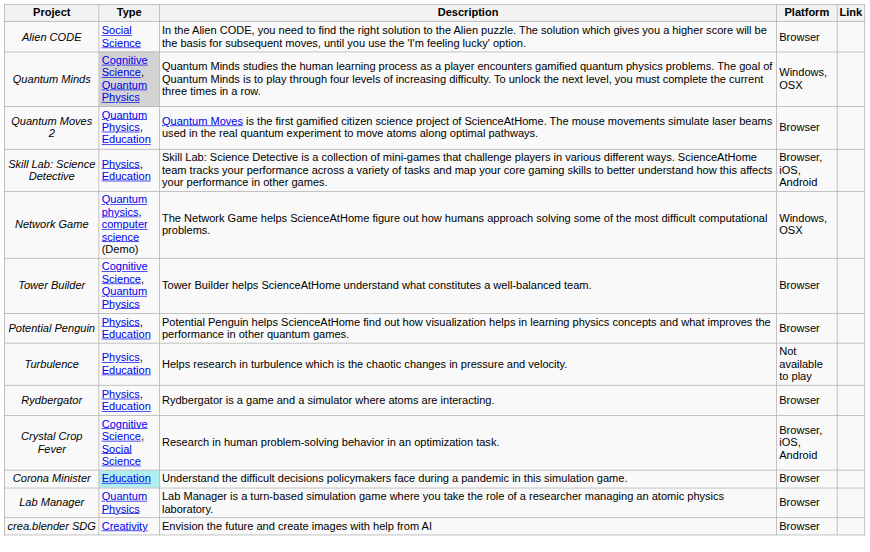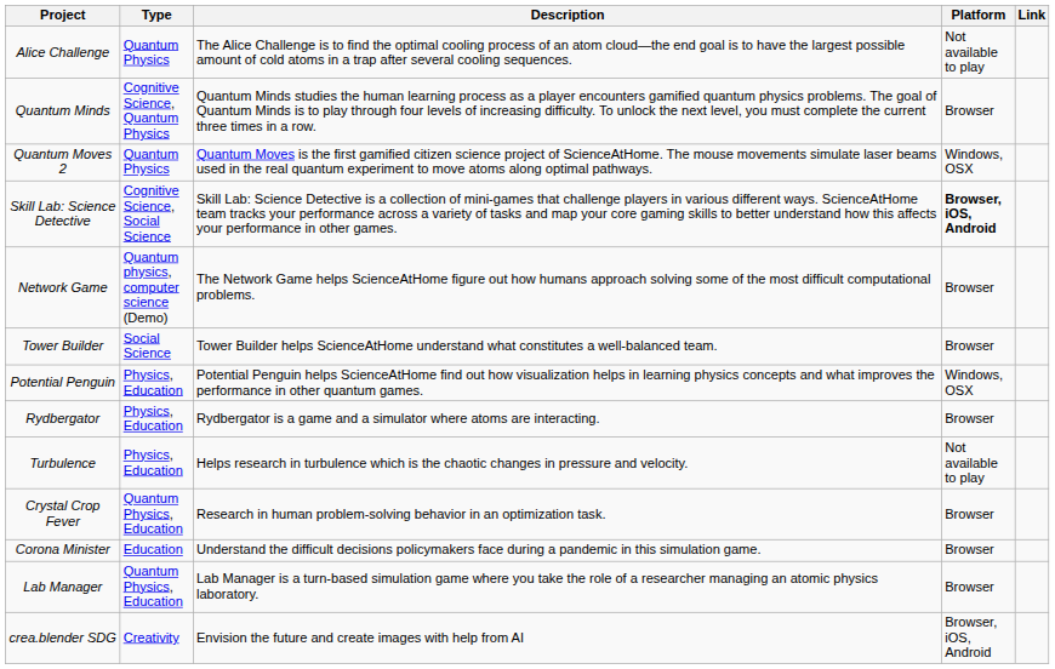+ row: Alice Challenge | Quantum Physics | The Alice Challenge is to find the optimal cooling process of an atom cloud—the end goal is to have the largest possible amount of cold atoms in a trap after several cooling sequences. | Not available to play
- row: Alien CODE | Social Science | In the Alien CODE, you need to find the right solution to the Alien puzzle. The solution which gives you a higher score will be the basis for subsequent moves, until you use the 'I'm feeling lucky' option. | Browser
Quantum Minds | Type: lightgrey background -> no background
Quantum Minds | Platform: Windows, OSX -> Browser
Quantum Moves 2 | Type: Quantum Physics, Education -> Quantum Physics
Quantum Moves 2 | Platform: Browser -> Windows, OSX
Skill Lab: Science Detective | Type: Physics, Education -> Cognitive Science, Social Science
Skill Lab: Science Detective | Platform: normal -> bold
Network Game | Platform: Windows, OSX -> Browser
Tower Builder | Type: Cognitive Science, Quantum Physics -> Social Science
Potential Penguin | Platform: Browser -> Windows, OSX
rows swapped: Rydbergator <-> Turbulence
Crystal Crop Fever | Type: Cognitive Science, Social Science -> Quantum Physics, Education
Crystal Crop Fever | Platform: Browser, iOS, Android -> Browser
Corona Minister | Type: paleturquoise background -> no background
Lab Manager | Type: Quantum Physics -> Quantum Physics, Education
crea.blender SDG | Platform: Browser -> Browser, iOS, Android
